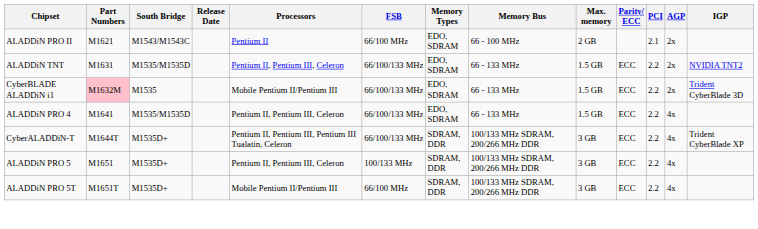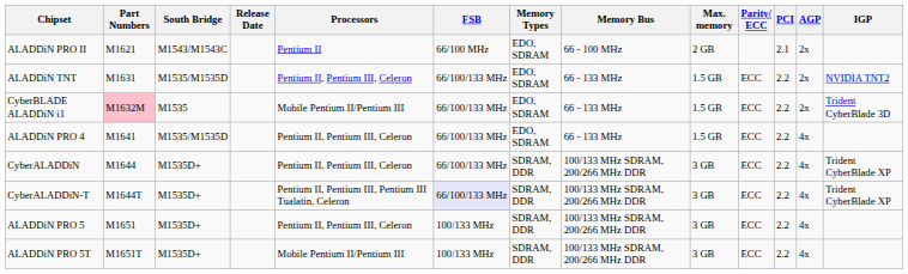+ row: CyberALADDiN | M1644 | M1535D+ | Pentium II, Pentium III, Celeron | 66/100/133 MHz | SDRAM, DDR | 100/133 MHz SDRAM, 200/266 MHz DDR | 3 GB | ECC | 2.2 | 4x | Trident CyberBlade XP
CyberALADDiN-T | FSB: no background -> lavender background
ALADDiN PRO 5T | FSB: 66/100 MHz -> 100/133 MHz
